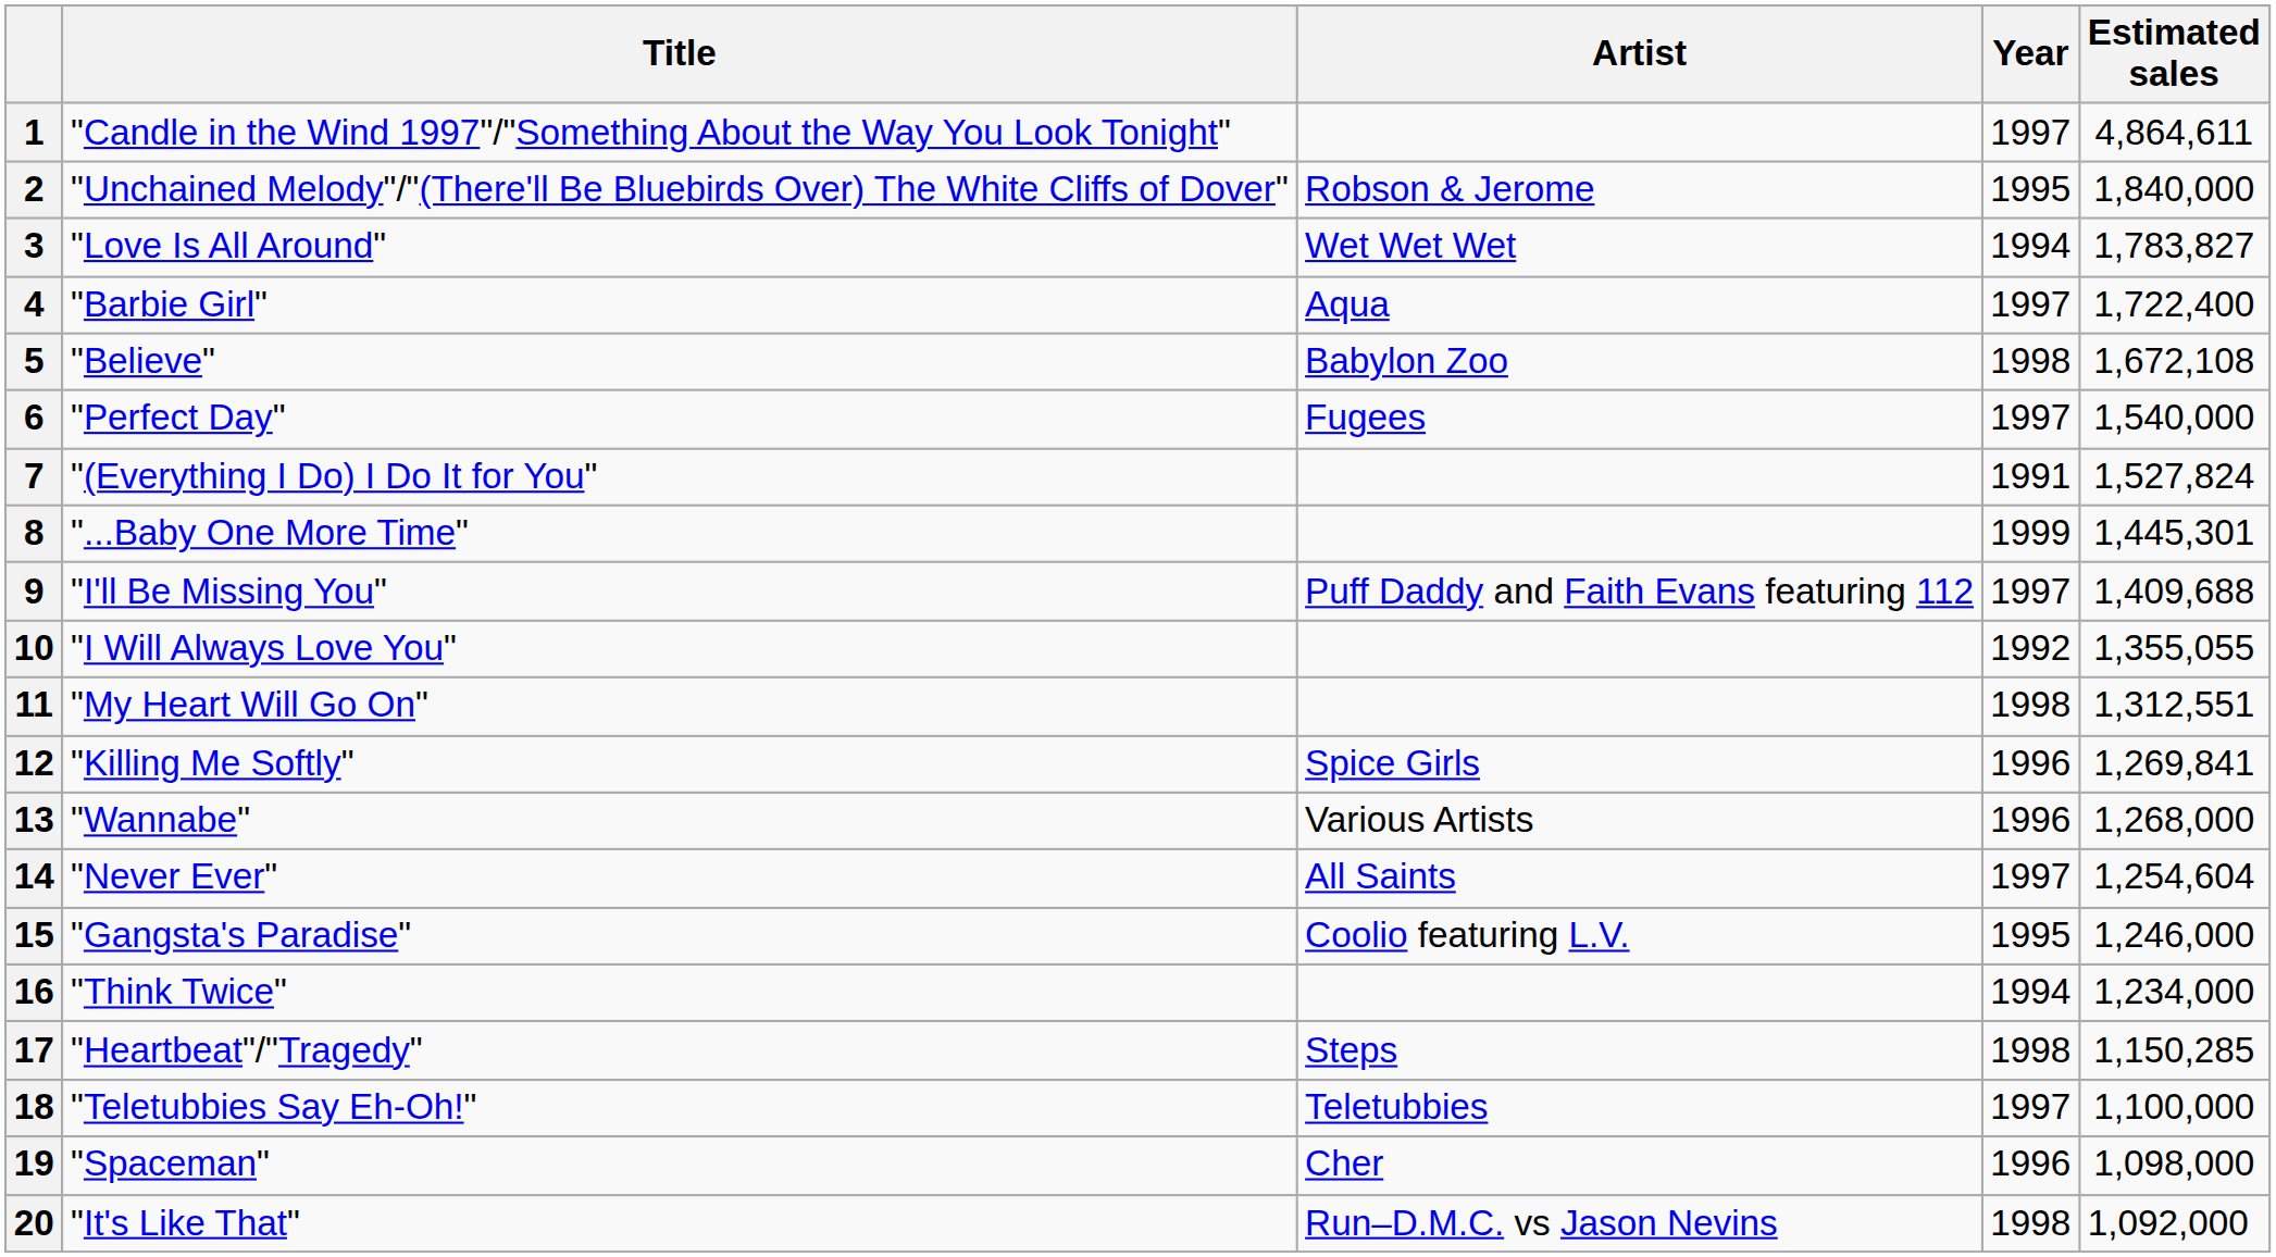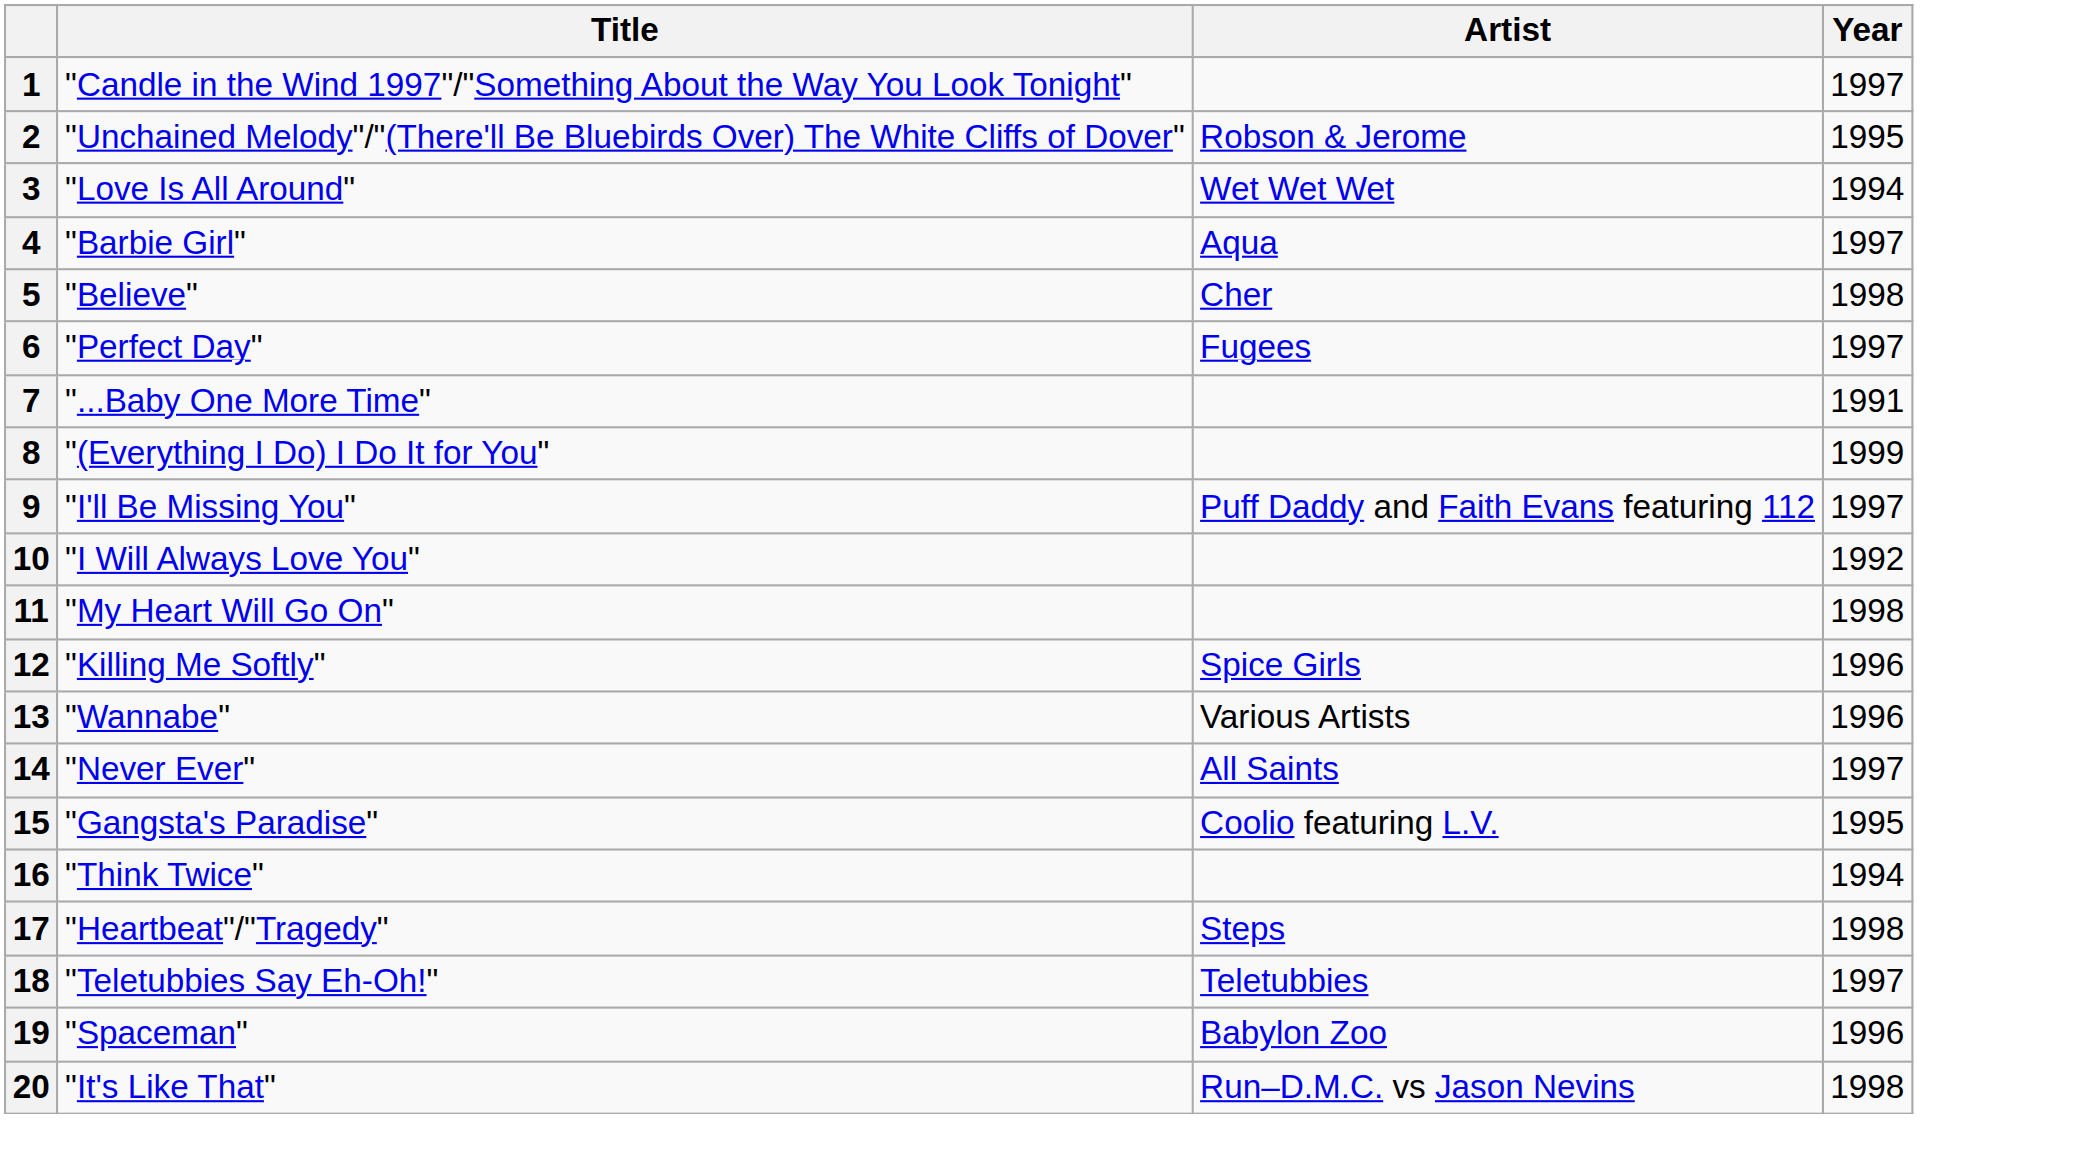- column: Estimated sales | 4,864,611 | 1,840,000 | 1,783,827 | 1,722,400 | 1,672,108 | 1,540,000 | 1,527,824 | 1,445,301 | 1,409,688 | 1,355,055 | 1,312,551 | 1,269,841 | 1,268,000 | 1,254,604 | 1,246,000 | 1,234,000 | 1,150,285 | 1,100,000 | 1,098,000 | 1,092,000
5 | Artist: Babylon Zoo -> Cher
7 | Title: "(Everything I Do) I Do It for You" -> "...Baby One More Time"
8 | Title: "...Baby One More Time" -> "(Everything I Do) I Do It for You"
19 | Artist: Cher -> Babylon Zoo
